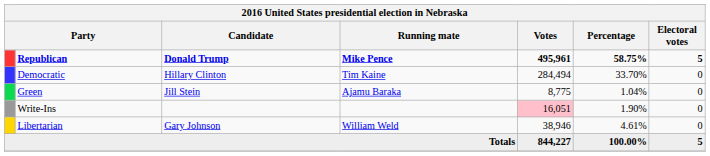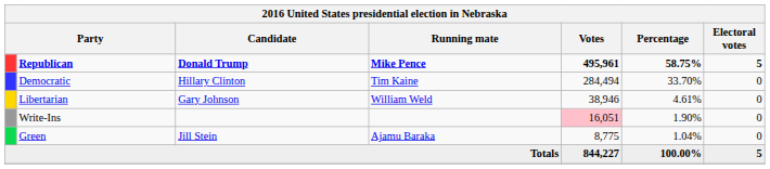rows swapped: Libertarian <-> Green
